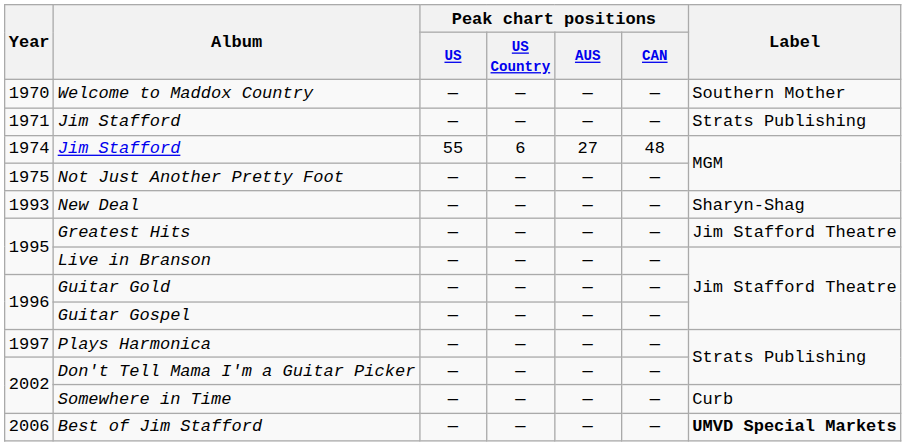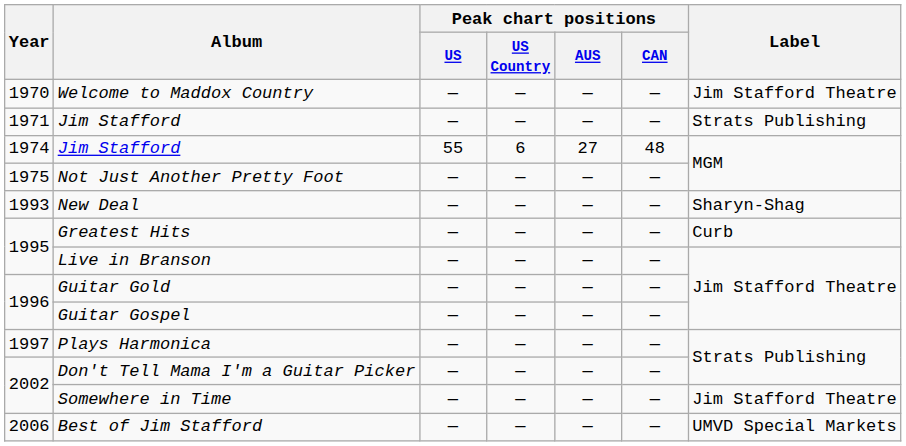Welcome to Maddox Country | Label: Southern Mother -> Jim Stafford Theatre
Greatest Hits | Label: Jim Stafford Theatre -> Curb
Somewhere in Time | Label: Curb -> Jim Stafford Theatre
Best of Jim Stafford | Label: bold -> normal
